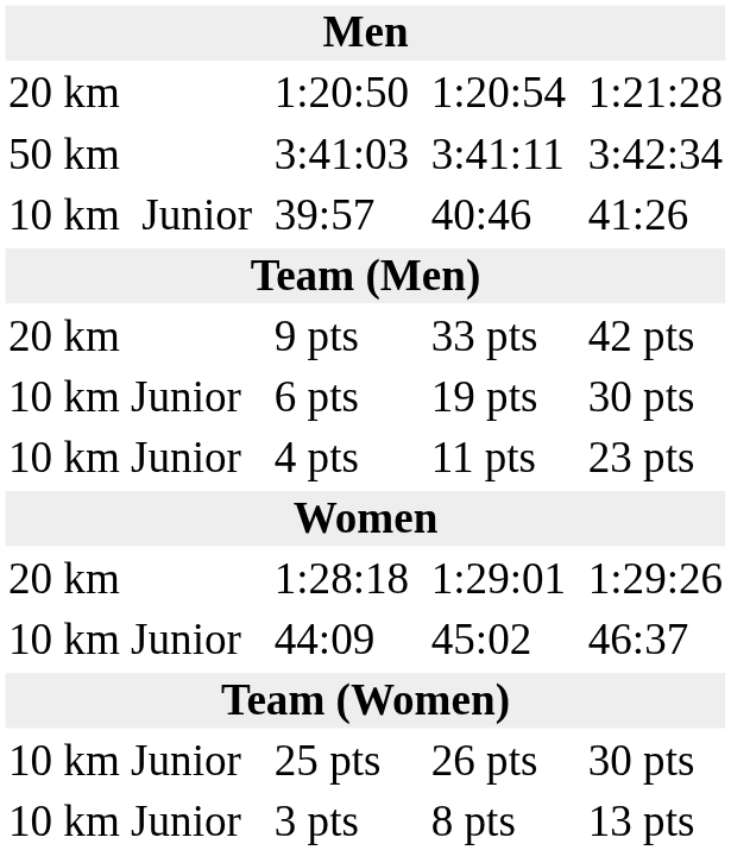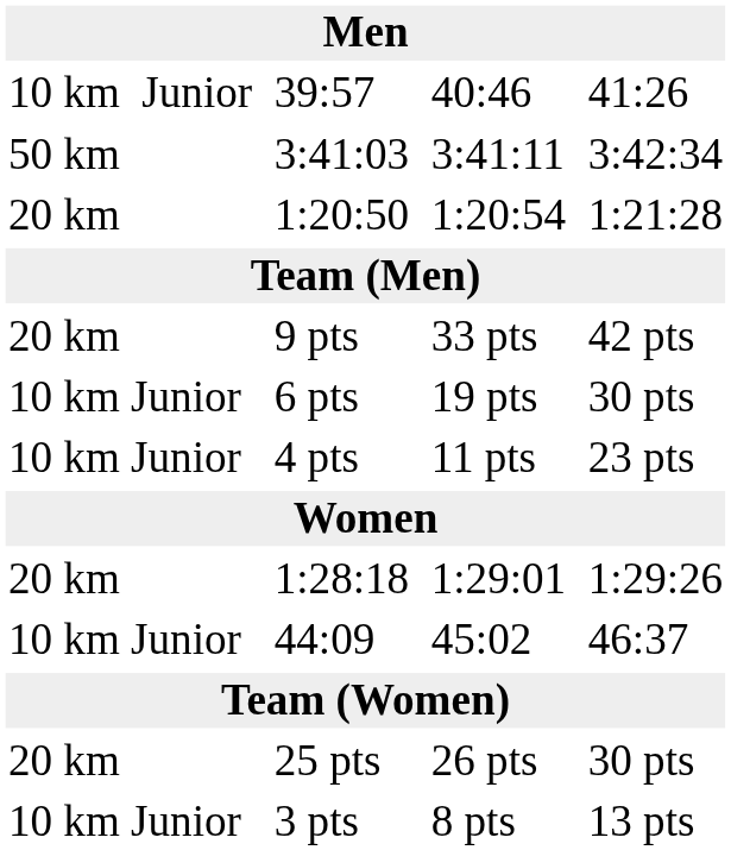rows swapped: 1:20:50 <-> 39:57
25 pts | column 1: 10 km Junior -> 20 km
